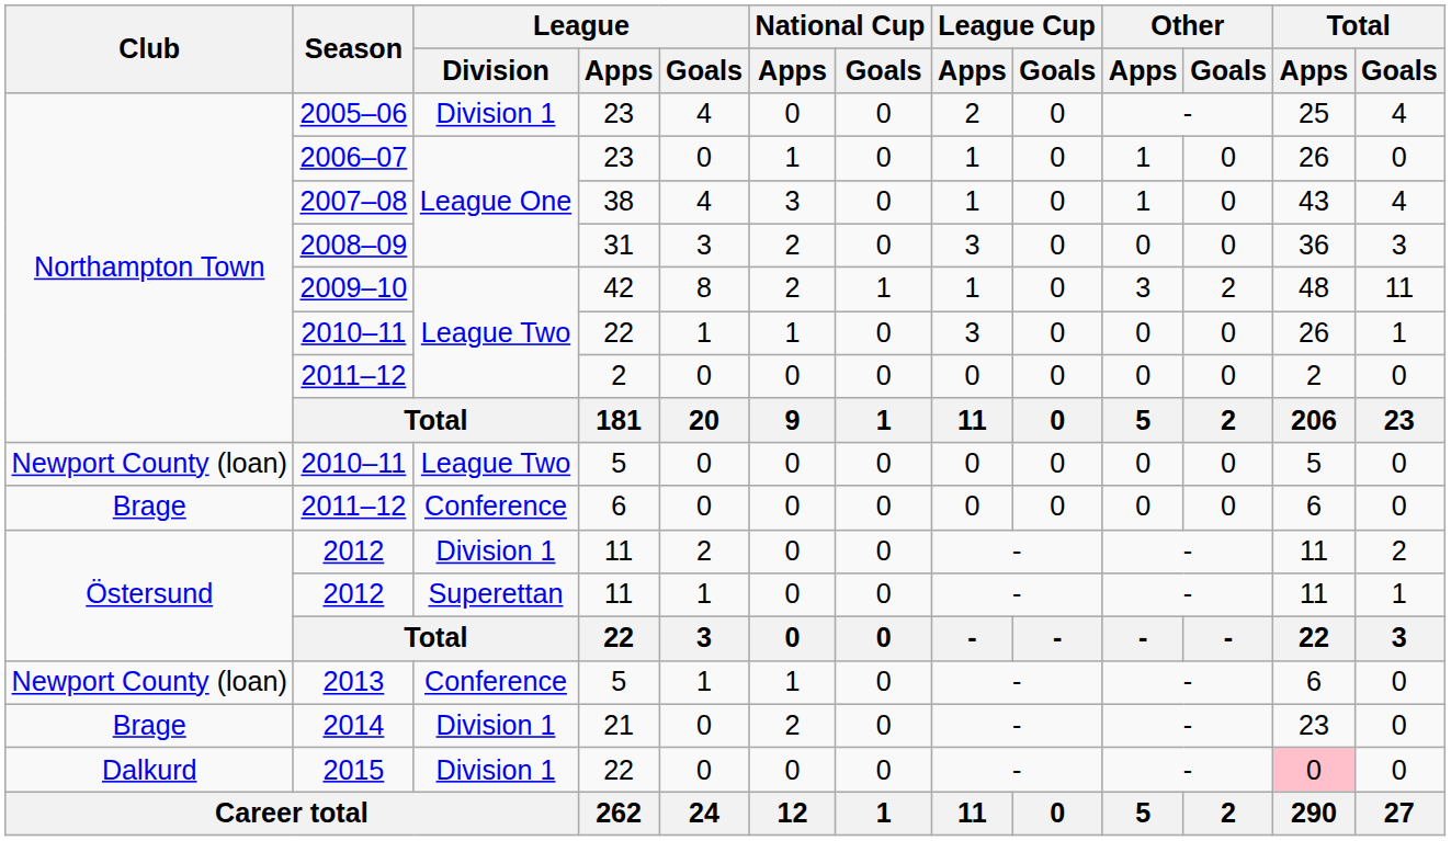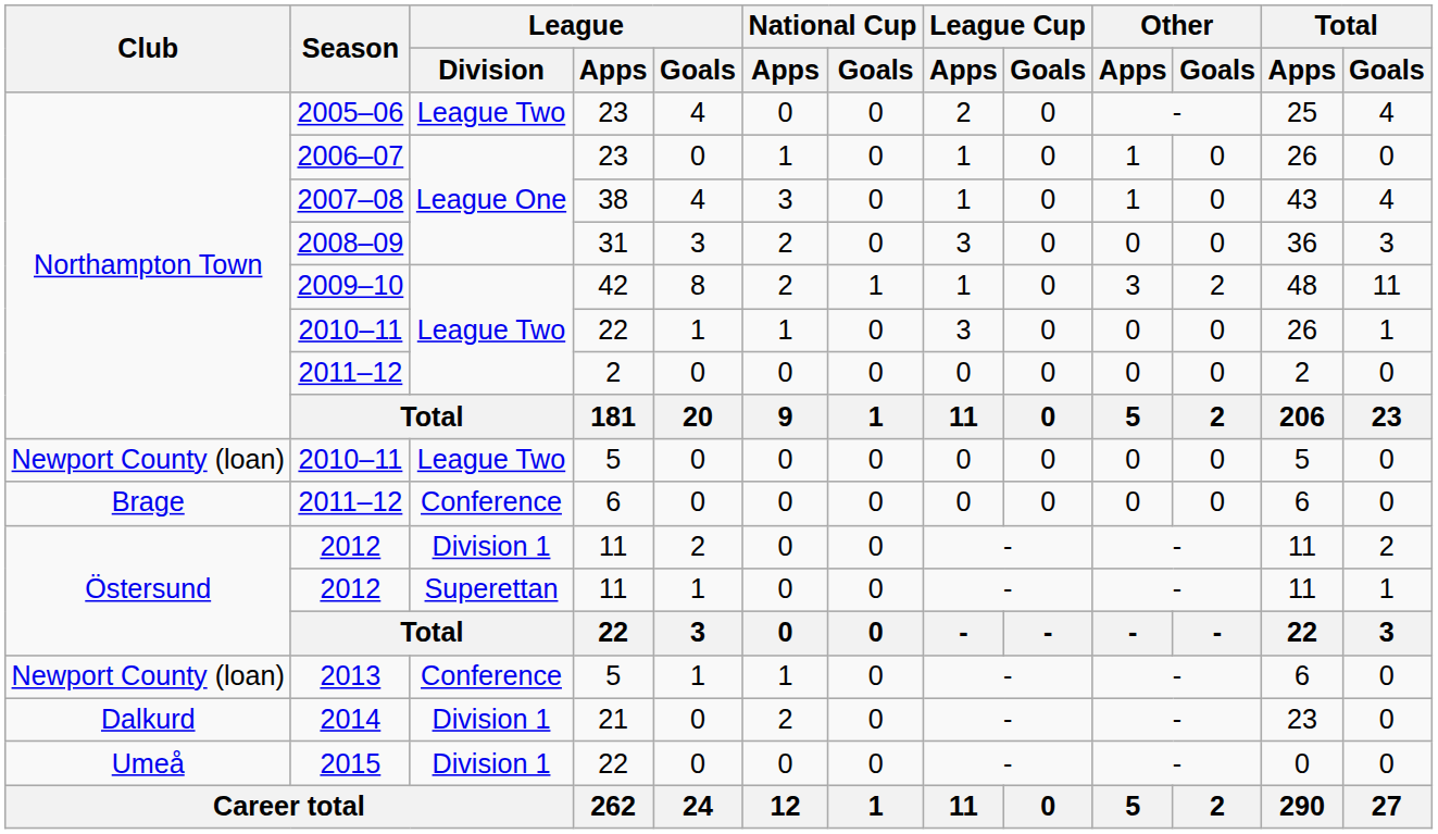2005–06 | League / Division: Division 1 -> League Two
2014 | Club: Brage -> Dalkurd
2015 | Club: Dalkurd -> Umeå
2015 | Total / Apps: pink background -> no background
